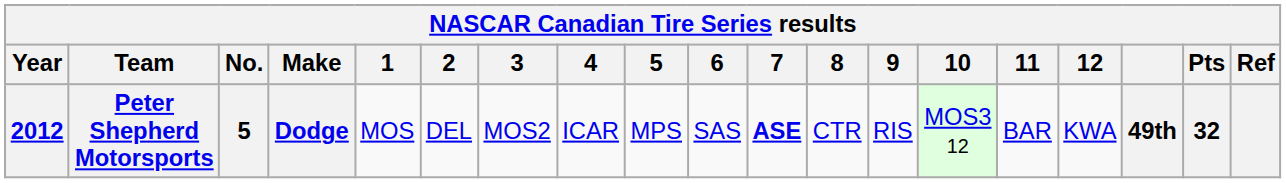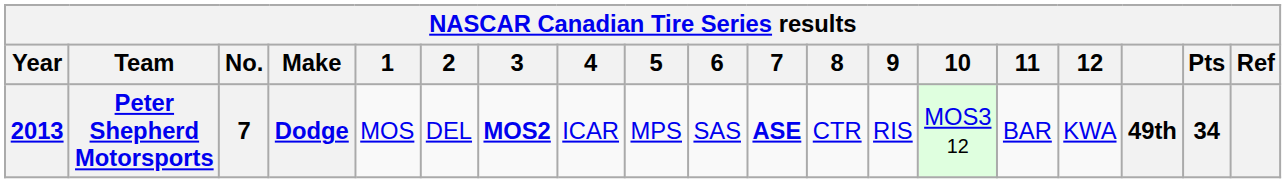Peter Shepherd Motorsports | Year: 2012 -> 2013
Peter Shepherd Motorsports | No.: 5 -> 7
Peter Shepherd Motorsports | 3: normal -> bold
Peter Shepherd Motorsports | Pts: 32 -> 34
